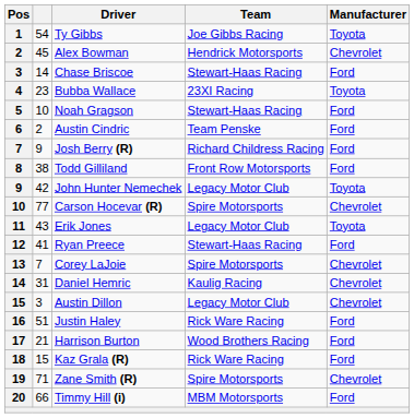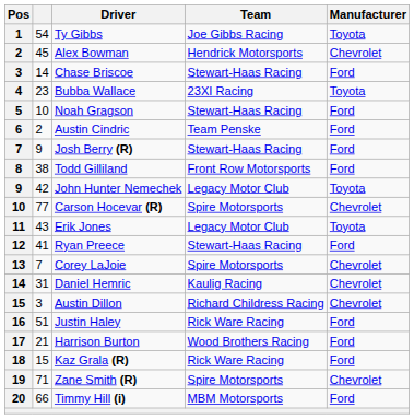Josh Berry (R) | Team: Richard Childress Racing -> Stewart-Haas Racing
Austin Dillon | Team: Legacy Motor Club -> Richard Childress Racing
